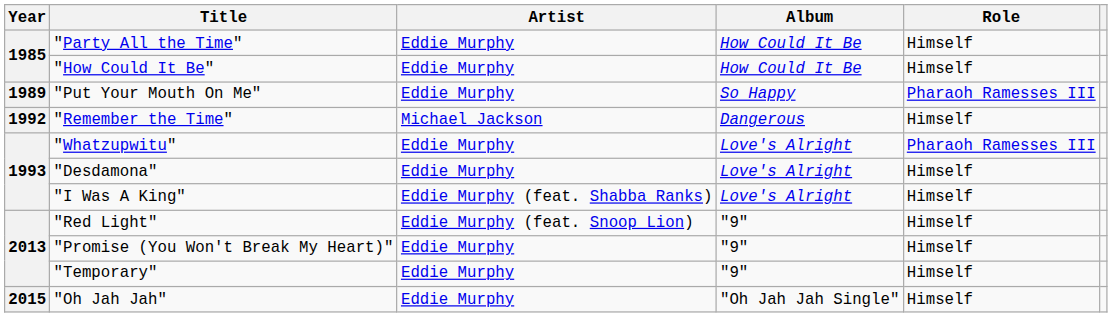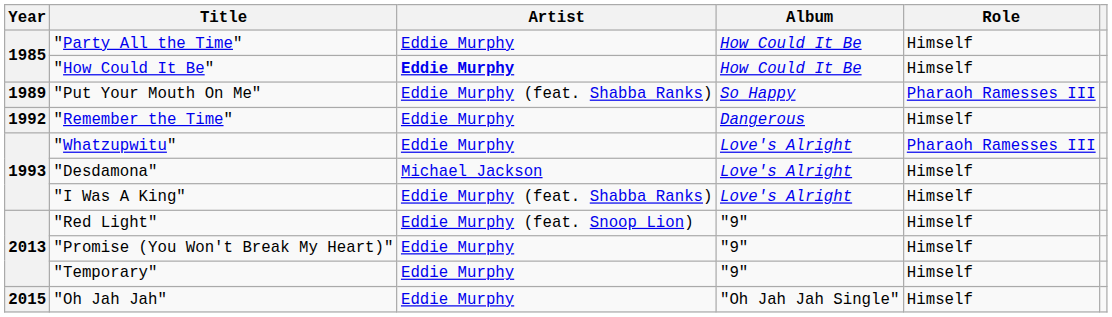"How Could It Be" | Artist: normal -> bold
"Put Your Mouth On Me" | Artist: Eddie Murphy -> Eddie Murphy (feat. Shabba Ranks)
"Remember the Time" | Artist: Michael Jackson -> Eddie Murphy
"Desdamona" | Artist: Eddie Murphy -> Michael Jackson
